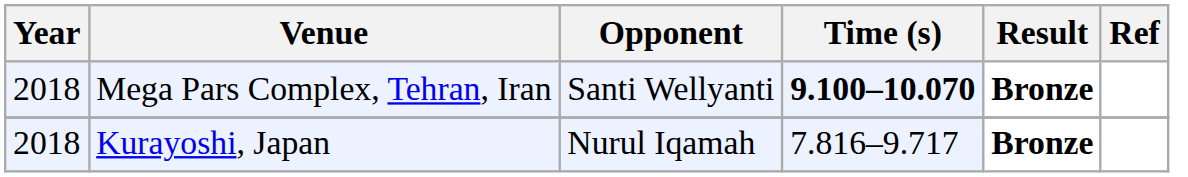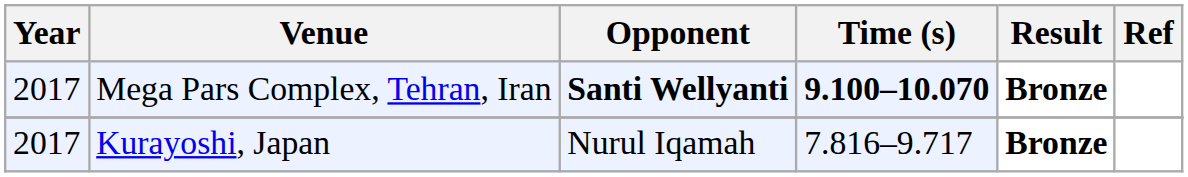Mega Pars Complex, Tehran, Iran | Year: 2018 -> 2017
Mega Pars Complex, Tehran, Iran | Opponent: normal -> bold
Kurayoshi, Japan | Year: 2018 -> 2017
